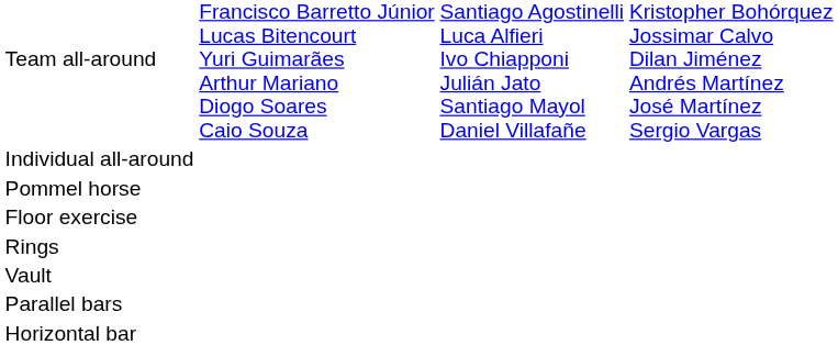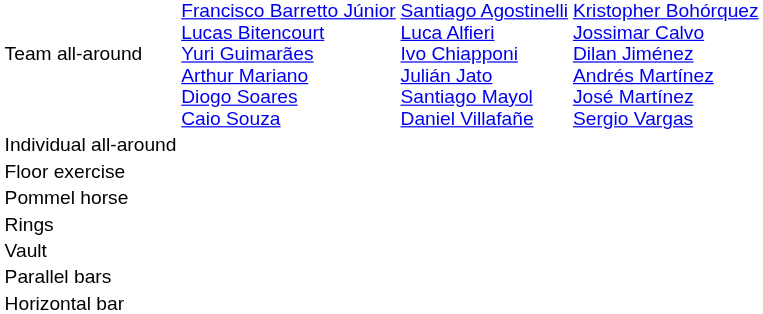rows swapped: Floor exercise <-> Pommel horse
